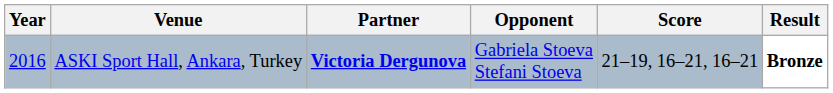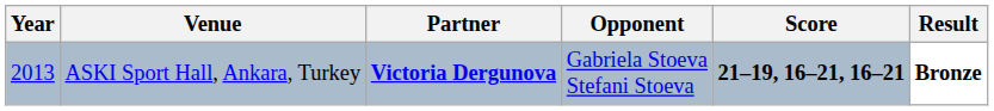ASKI Sport Hall, Ankara, Turkey | Year: 2016 -> 2013
ASKI Sport Hall, Ankara, Turkey | Score: normal -> bold
